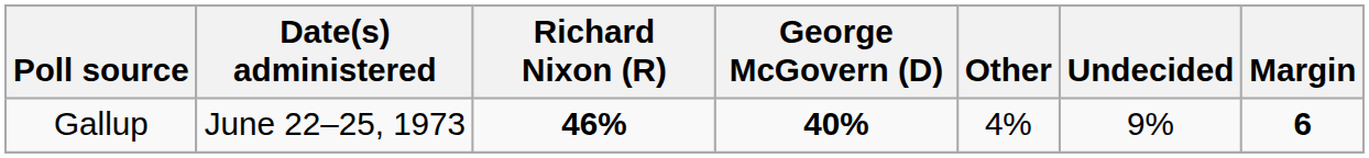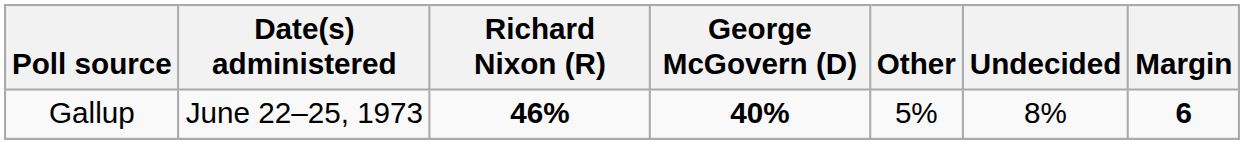Gallup | Other: 4% -> 5%
Gallup | Undecided: 9% -> 8%
